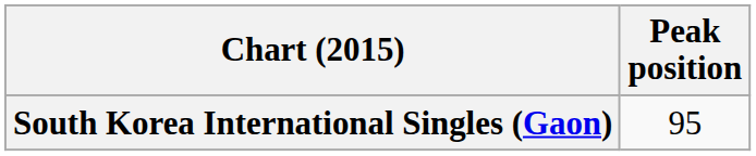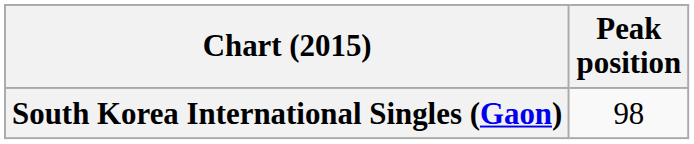South Korea International Singles (Gaon) | Peak position: 95 -> 98
